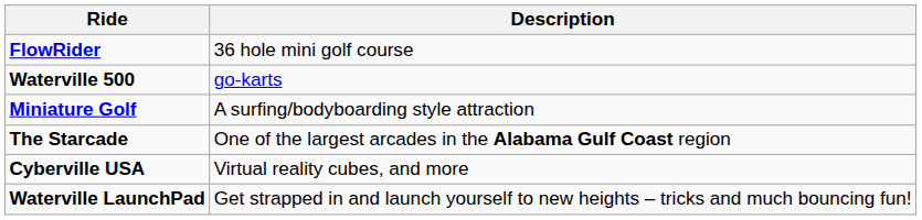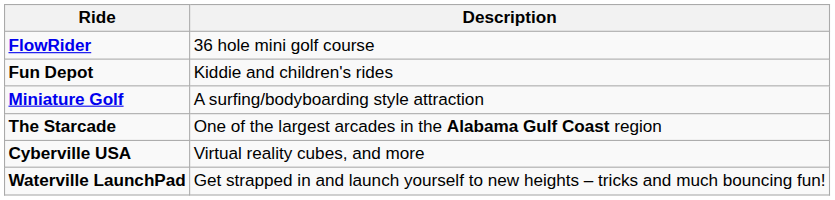+ row: Fun Depot | Kiddie and children's rides
- row: Waterville 500 | go-karts
